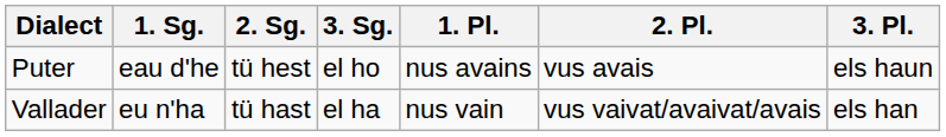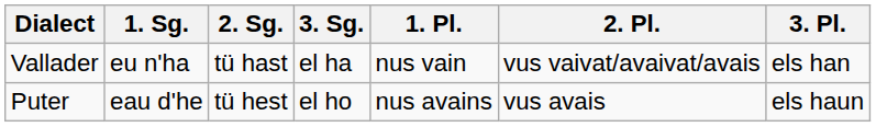rows swapped: Puter <-> Vallader
